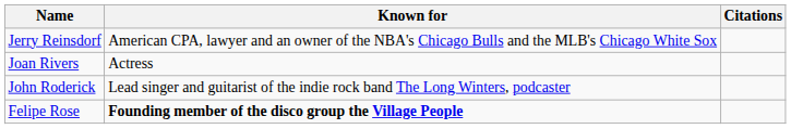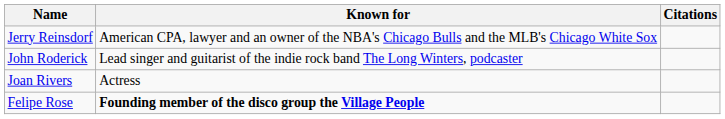rows swapped: Joan Rivers <-> John Roderick
